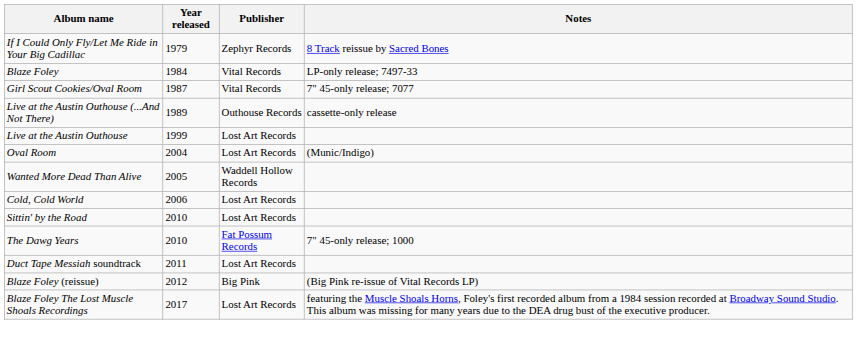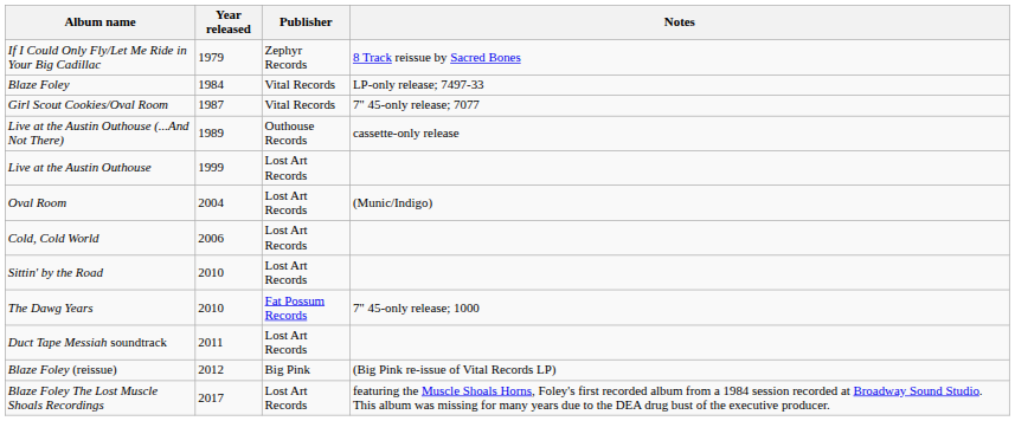- row: Wanted More Dead Than Alive | 2005 | Waddell Hollow Records
